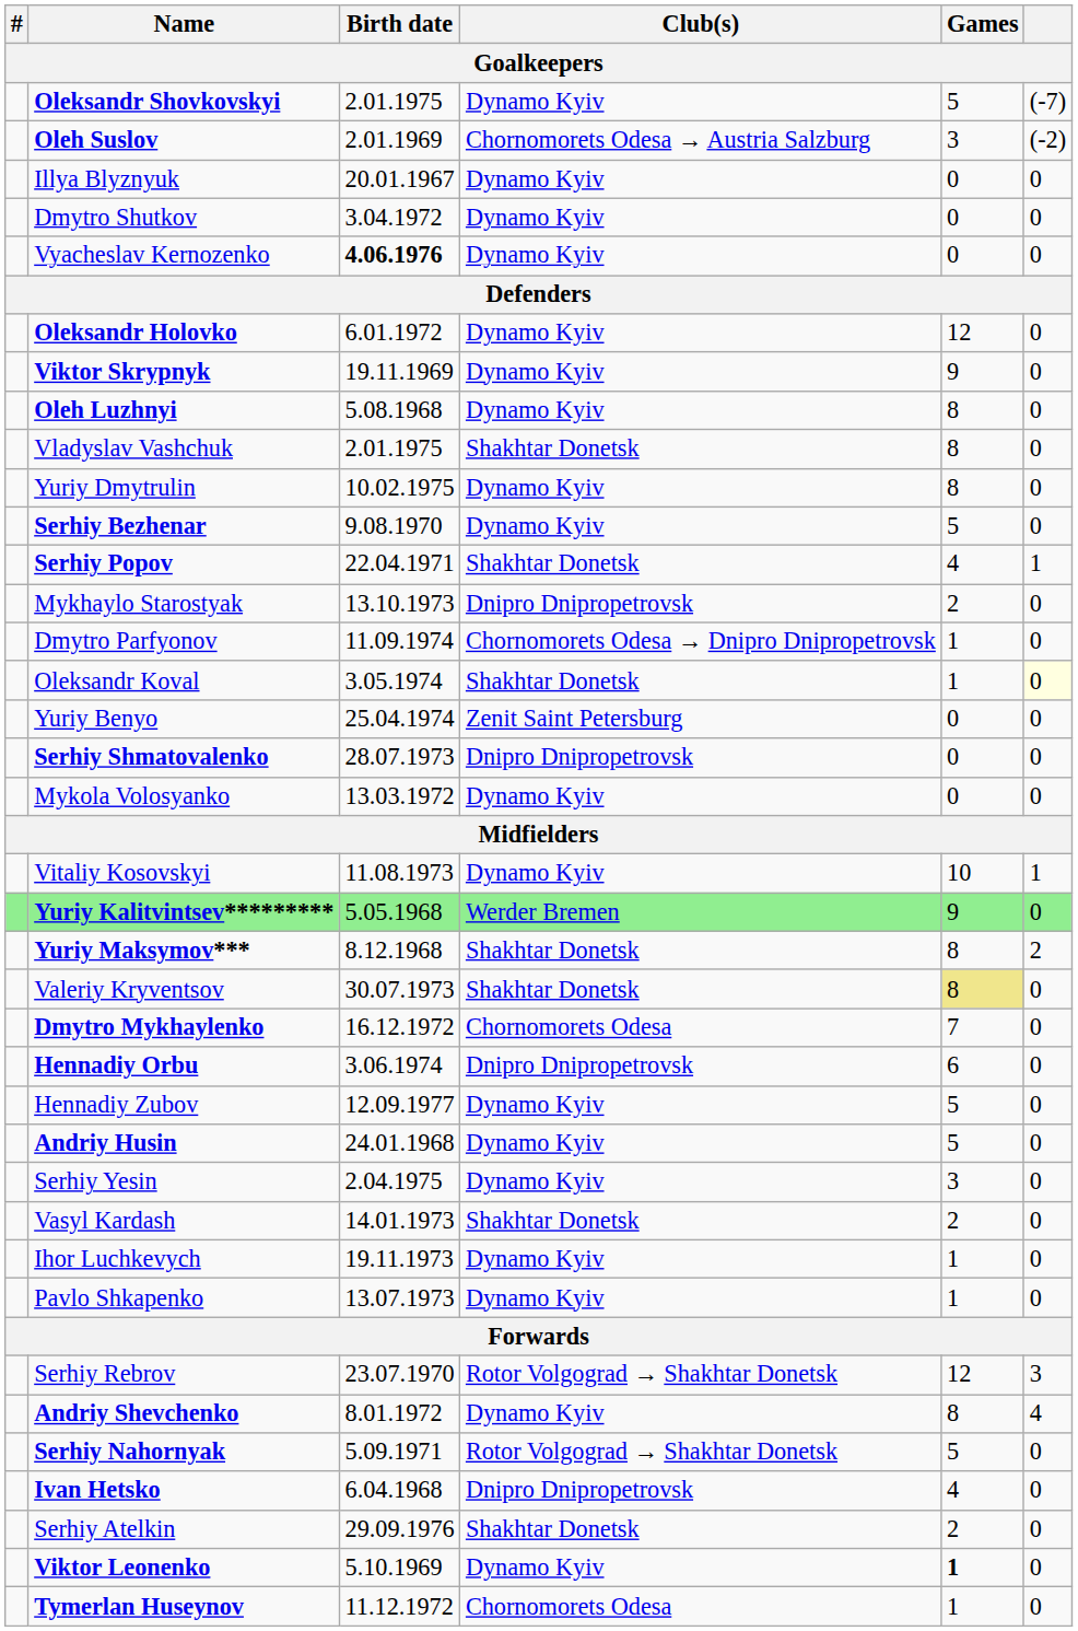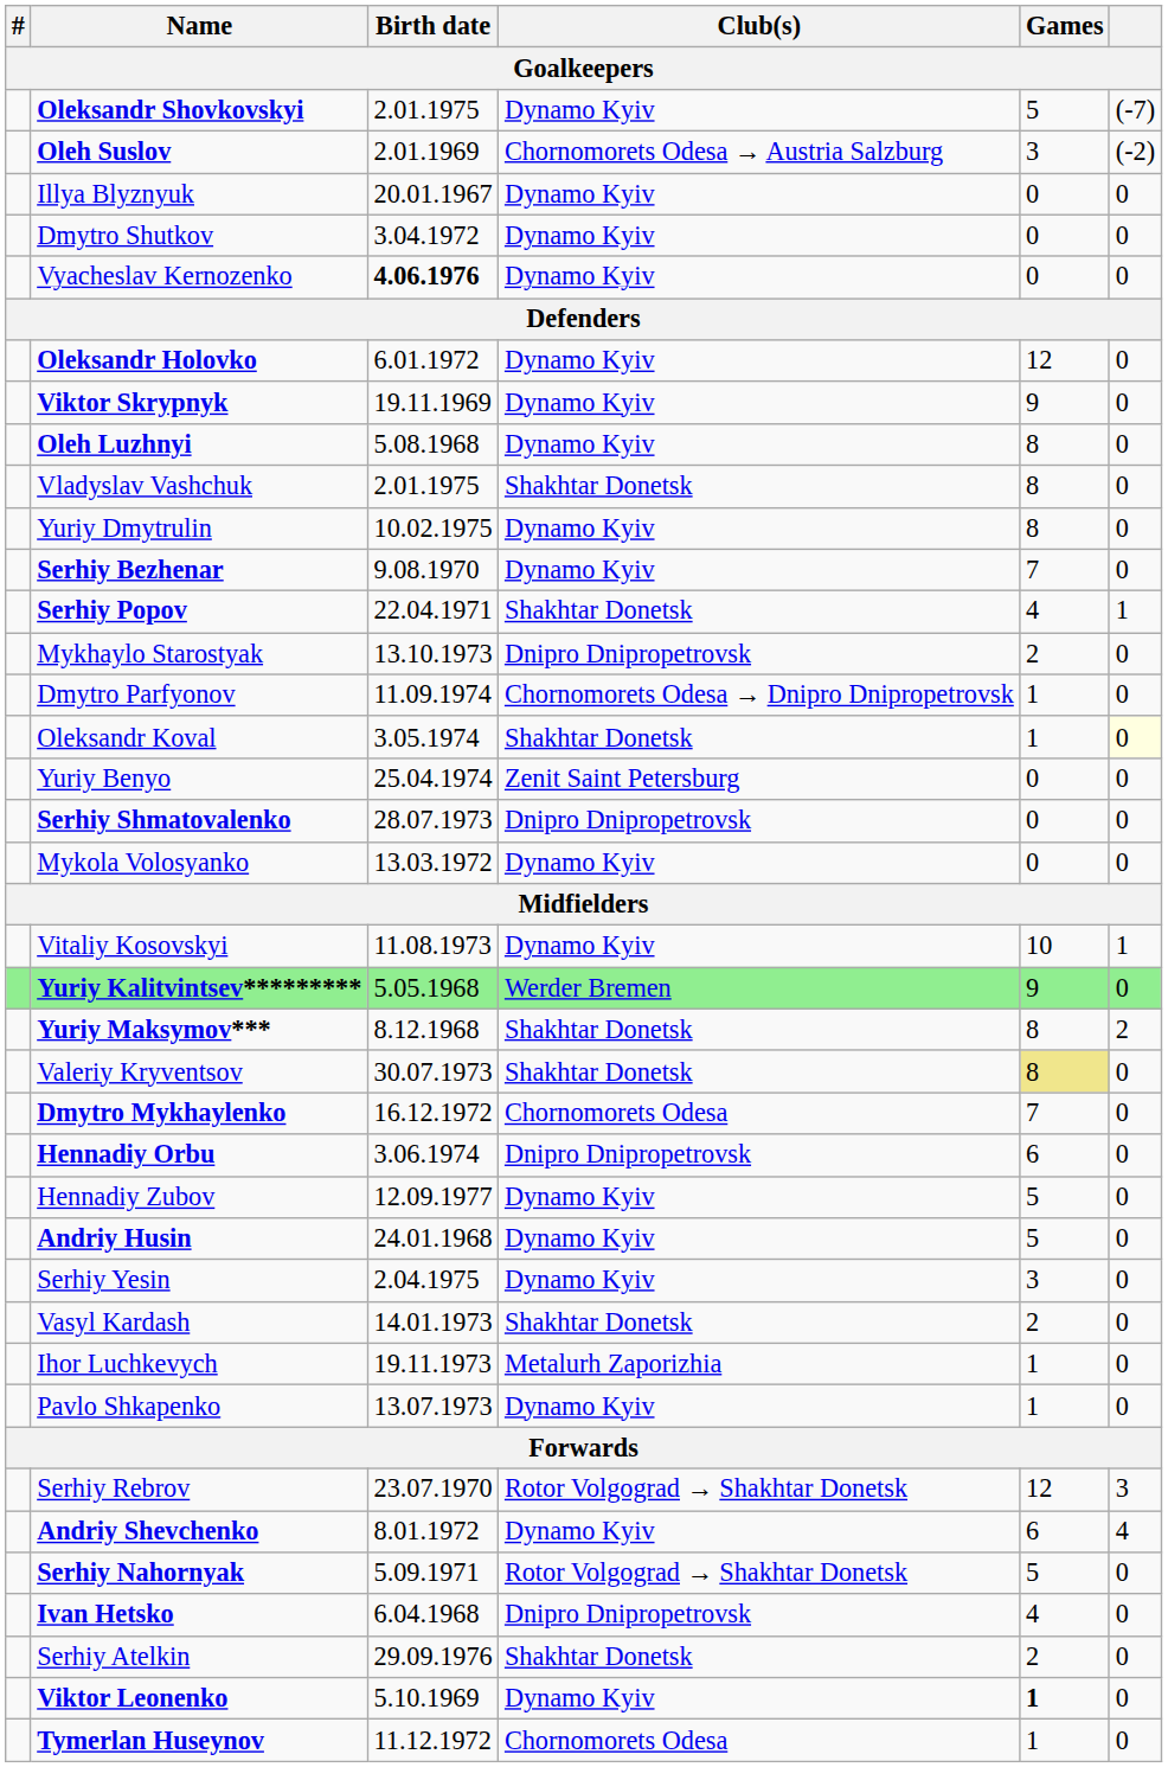Serhiy Bezhenar | Games: 5 -> 7
Ihor Luchkevych | Club(s): Dynamo Kyiv -> Metalurh Zaporizhia
Andriy Shevchenko | Games: 8 -> 6
